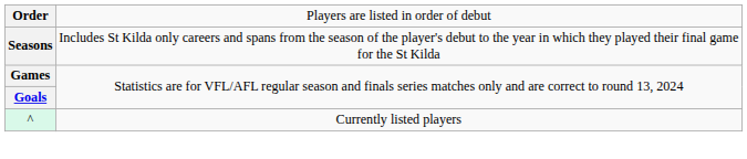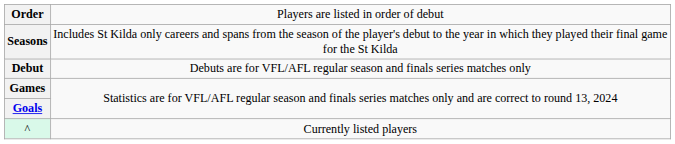+ row: Debut | Debuts are for VFL/AFL regular season and finals series matches only
